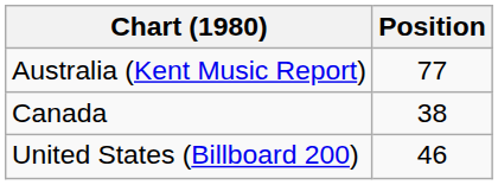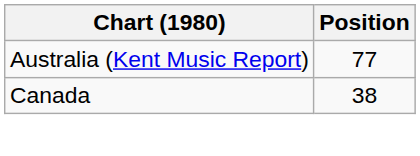- row: United States (Billboard 200) | 46
